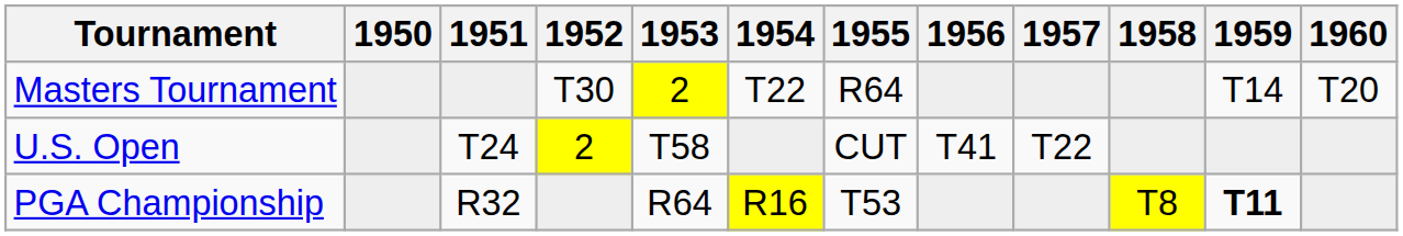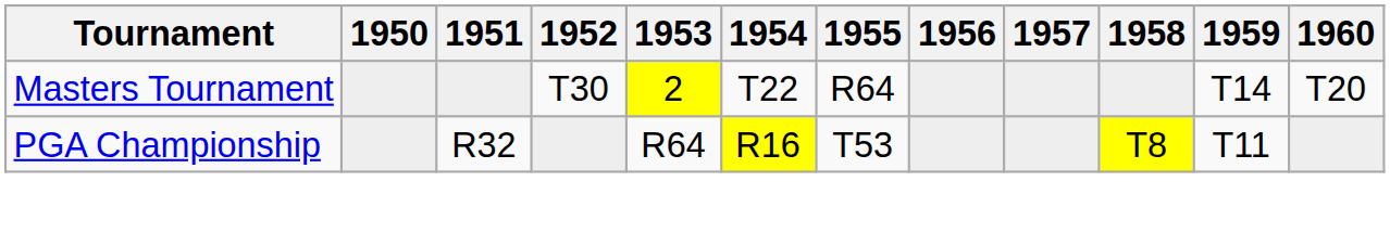- row: U.S. Open | T24 | 2 | T58 | CUT | T41 | T22
PGA Championship | 1959: bold -> normal
